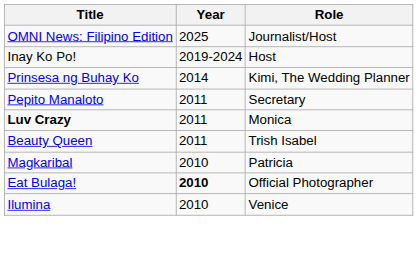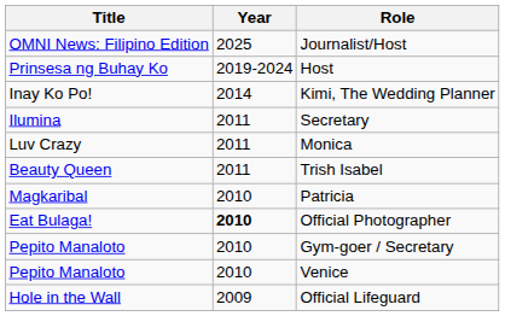Host | Title: Inay Ko Po! -> Prinsesa ng Buhay Ko
Kimi, The Wedding Planner | Title: Prinsesa ng Buhay Ko -> Inay Ko Po!
Secretary | Title: Pepito Manaloto -> Ilumina
Monica | Title: bold -> normal
+ row: Pepito Manaloto | 2010 | Gym-goer / Secretary
Venice | Title: Ilumina -> Pepito Manaloto
+ row: Hole in the Wall | 2009 | Official Lifeguard
